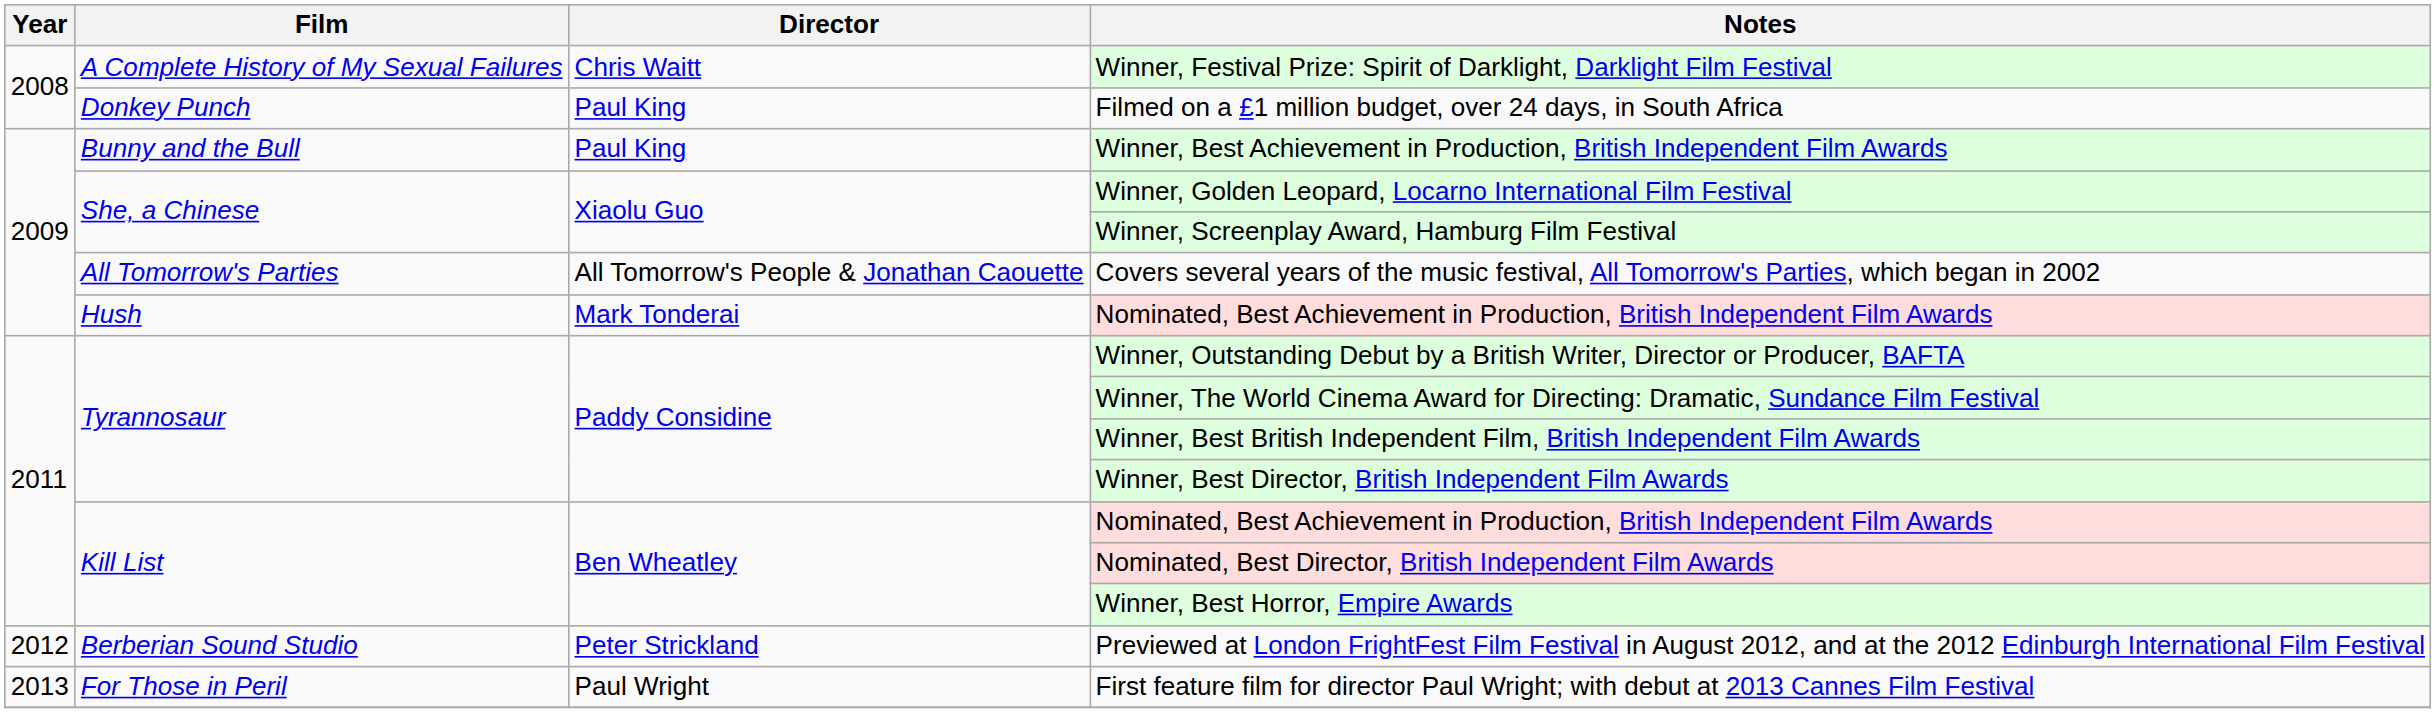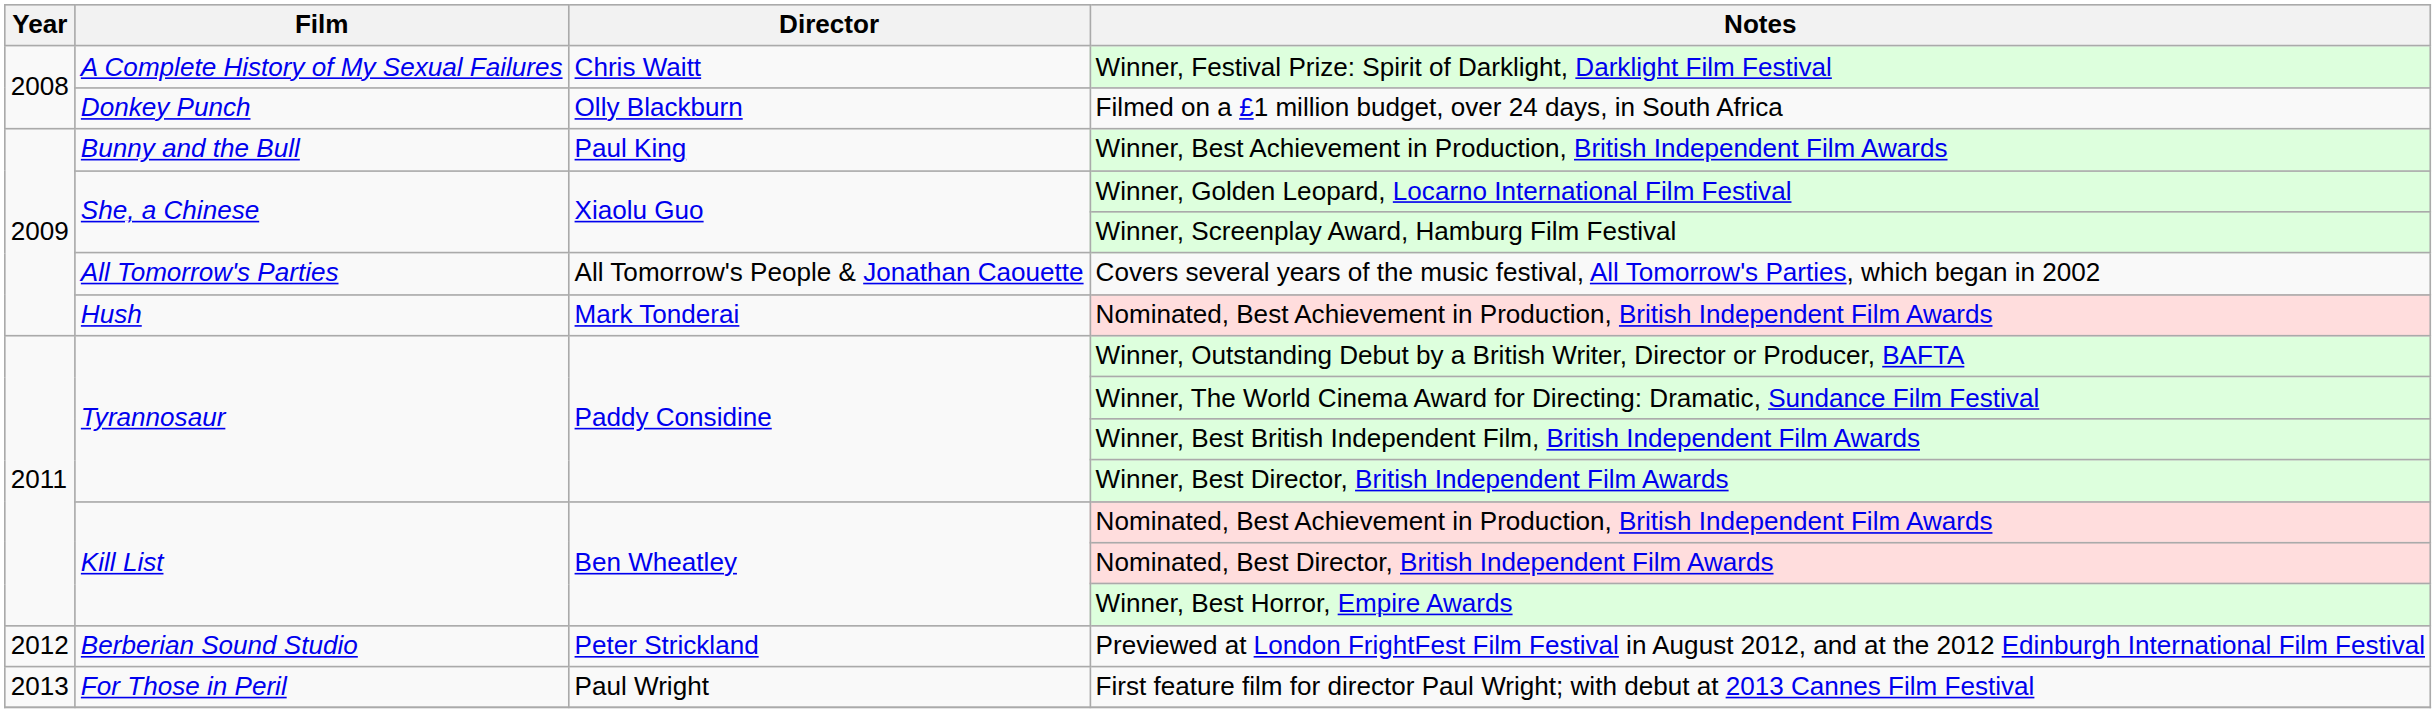Filmed on a £1 million budget, over 24 days, in South Africa | Director: Paul King -> Olly Blackburn
